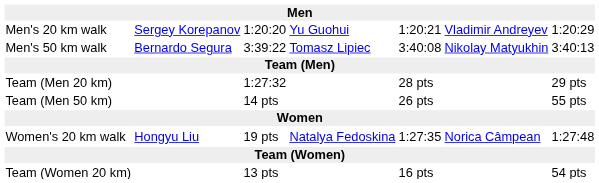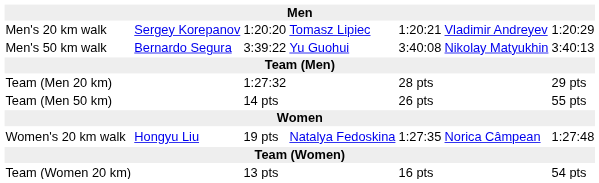Men's 20 km walk | column 4: Yu Guohui -> Tomasz Lipiec
Men's 50 km walk | column 4: Tomasz Lipiec -> Yu Guohui
